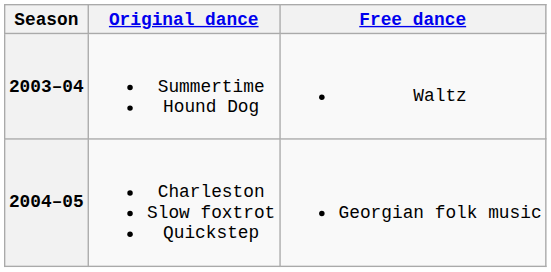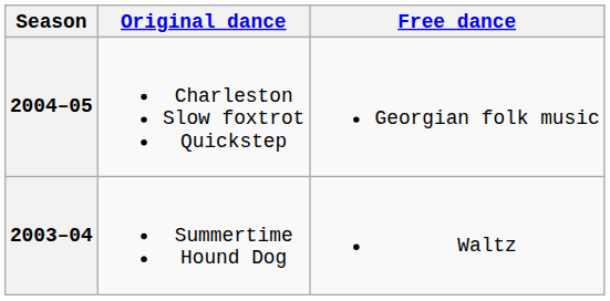rows swapped: 2004–05 <-> 2003–04
